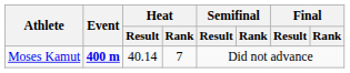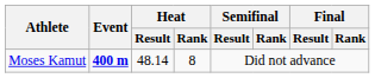Moses Kamut | Heat / Result: 40.14 -> 48.14
Moses Kamut | Heat / Rank: 7 -> 8
